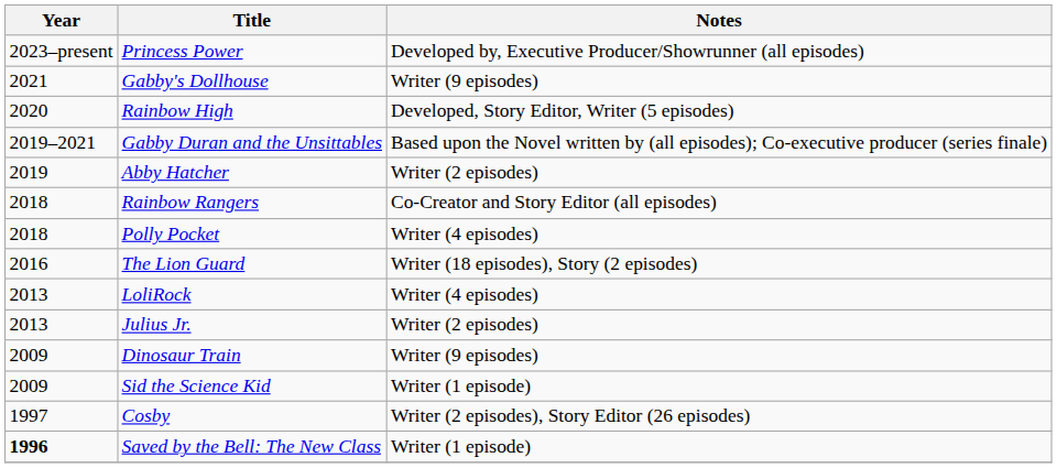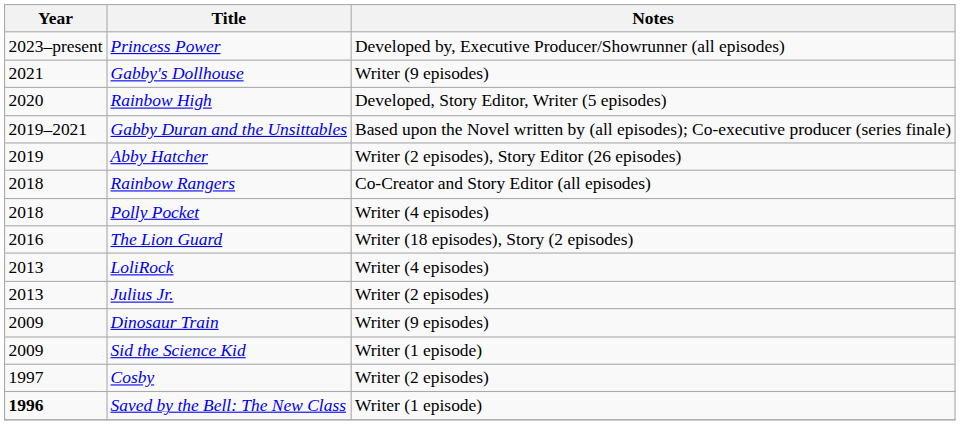Abby Hatcher | Notes: Writer (2 episodes) -> Writer (2 episodes), Story Editor (26 episodes)
Cosby | Notes: Writer (2 episodes), Story Editor (26 episodes) -> Writer (2 episodes)
